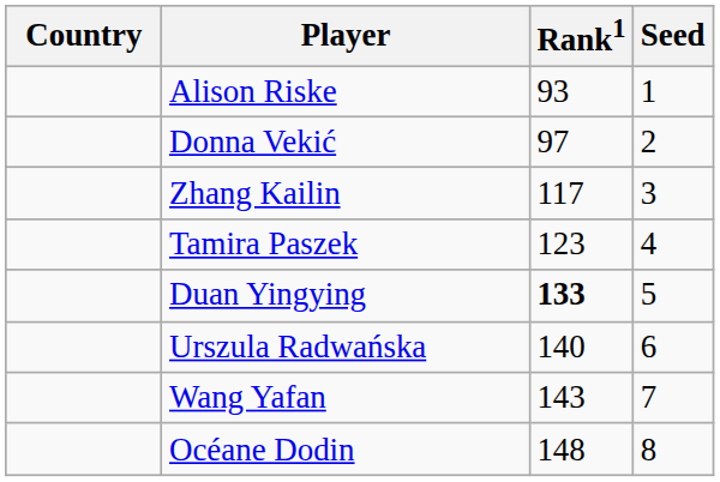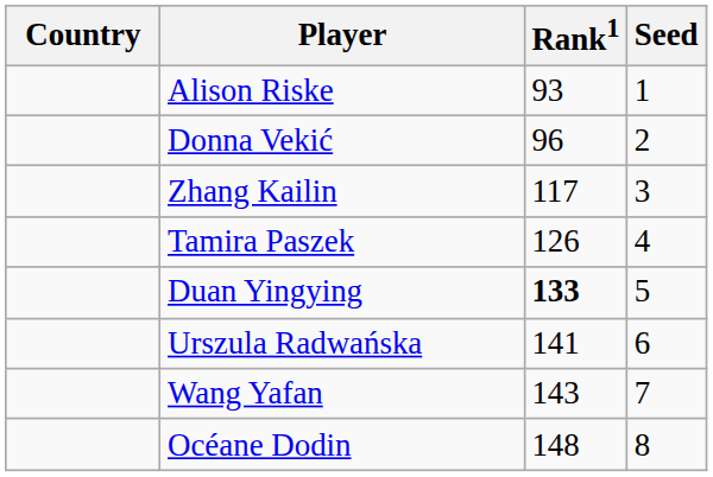Donna Vekić | Rank1: 97 -> 96
Tamira Paszek | Rank1: 123 -> 126
Urszula Radwańska | Rank1: 140 -> 141
